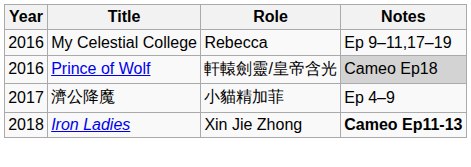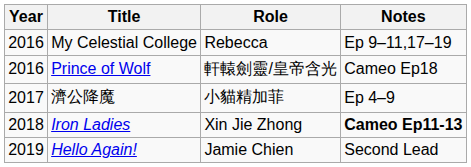Prince of Wolf | Notes: lightgrey background -> no background
+ row: 2019 | Hello Again! | Jamie Chien | Second Lead
